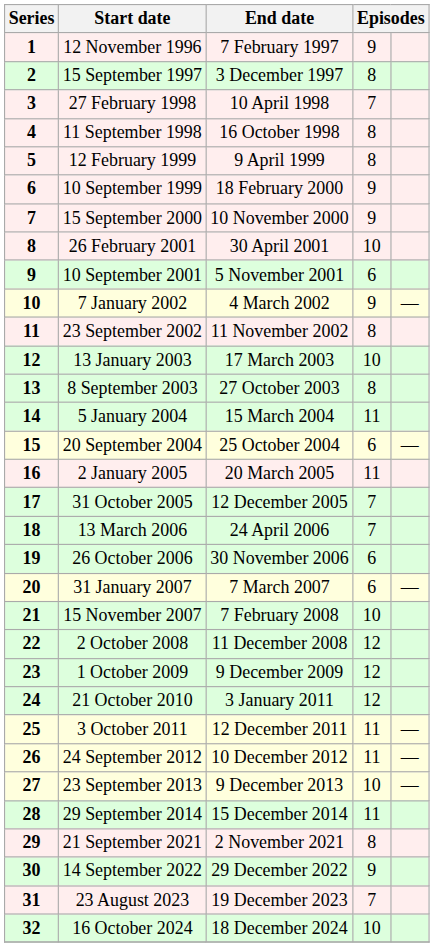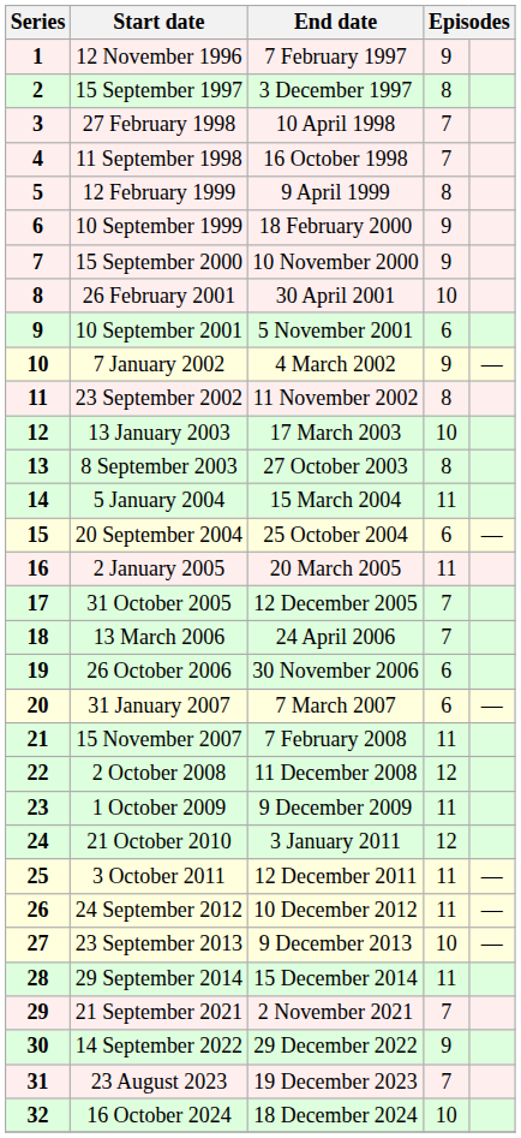11 September 1998 | column 4: 8 -> 7
15 November 2007 | column 4: 10 -> 11
1 October 2009 | column 4: 12 -> 11
21 September 2021 | column 4: 8 -> 7
